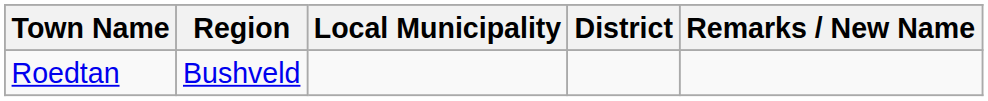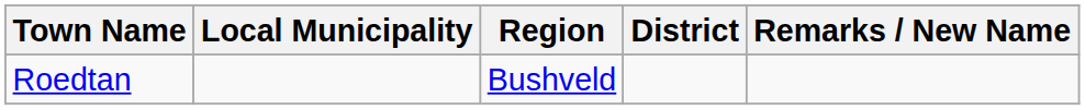columns swapped: Region <-> Local Municipality
